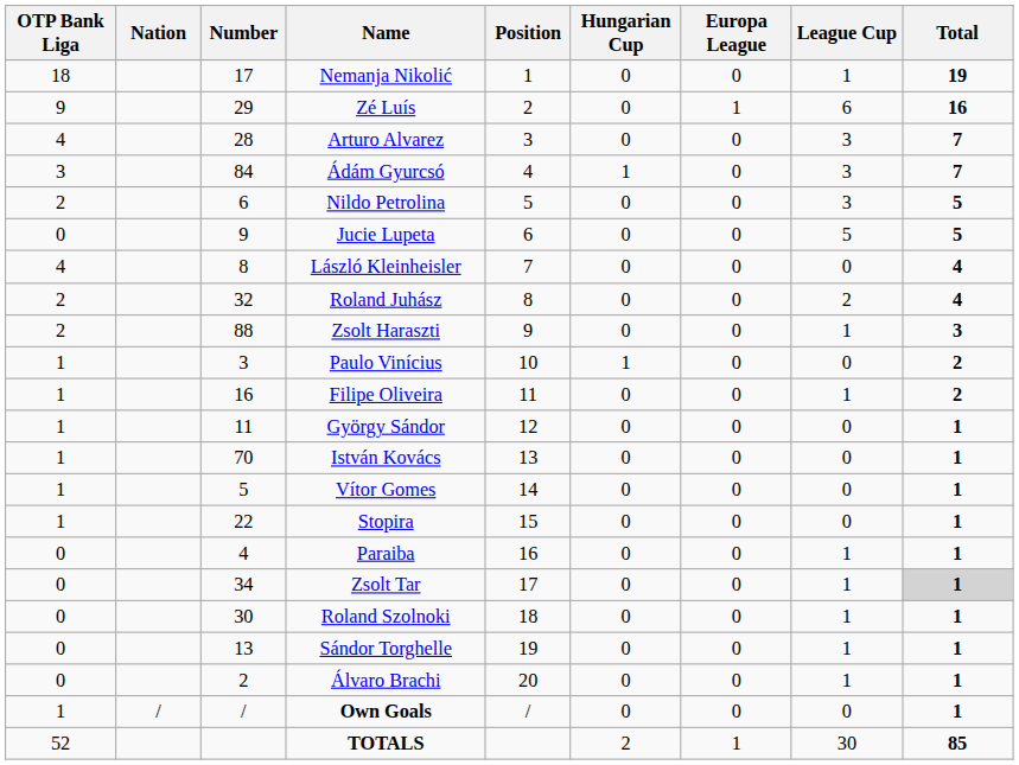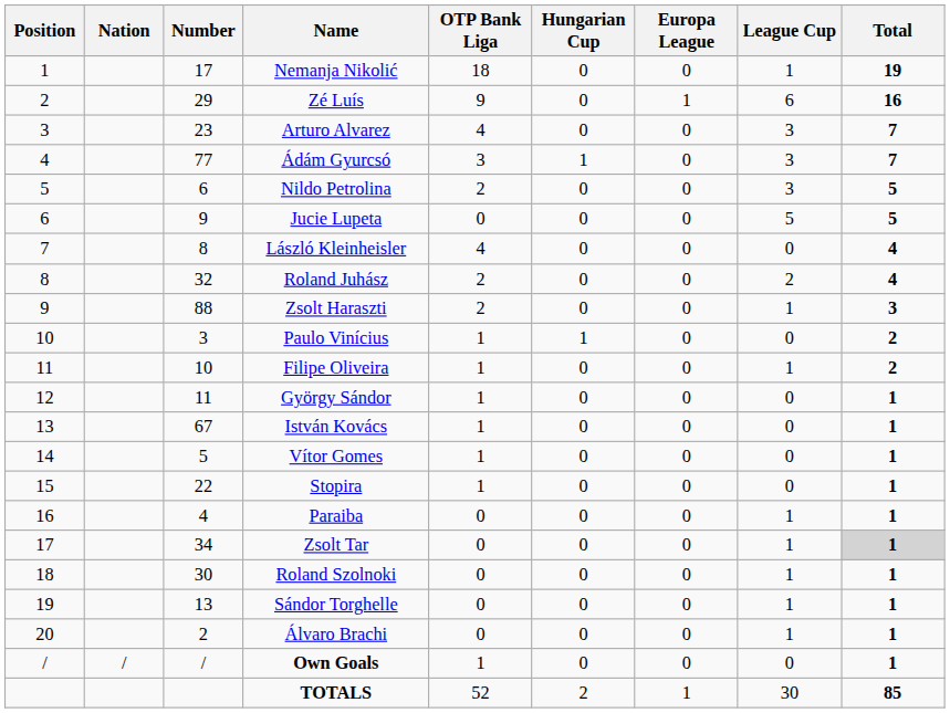columns swapped: Position <-> OTP Bank Liga
Arturo Alvarez | Number: 28 -> 23
Ádám Gyurcsó | Number: 84 -> 77
Filipe Oliveira | Number: 16 -> 10
István Kovács | Number: 70 -> 67
